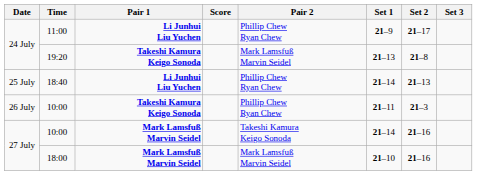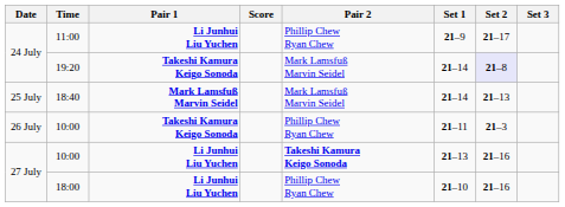19:20 | Set 1: 21–13 -> 21–14
19:20 | Set 2: no background -> lavender background
18:40 | Pair 1: Li Junhui Liu Yuchen -> Mark Lamsfuß Marvin Seidel
18:40 | Pair 2: Phillip Chew Ryan Chew -> Mark Lamsfuß Marvin Seidel
27 July / 10:00 | Pair 1: Mark Lamsfuß Marvin Seidel -> Li Junhui Liu Yuchen
27 July / 10:00 | Pair 2: normal -> bold
27 July / 10:00 | Set 1: 21–14 -> 21–13
18:00 | Pair 1: Mark Lamsfuß Marvin Seidel -> Li Junhui Liu Yuchen
18:00 | Pair 2: Mark Lamsfuß Marvin Seidel -> Phillip Chew Ryan Chew
